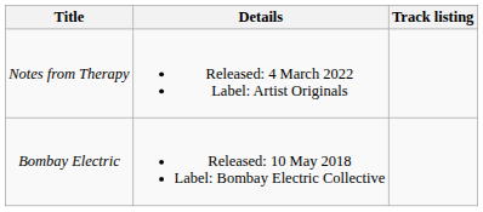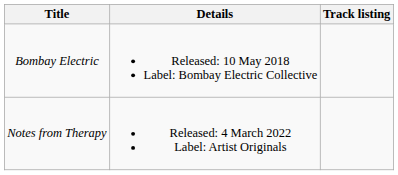rows swapped: Bombay Electric <-> Notes from Therapy
